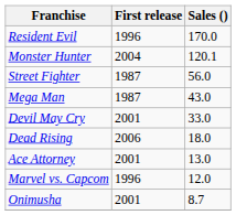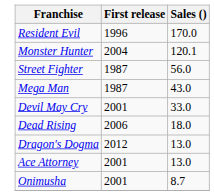+ row: Dragon's Dogma | 2012 | 13.0
- row: Marvel vs. Capcom | 1996 | 12.0
